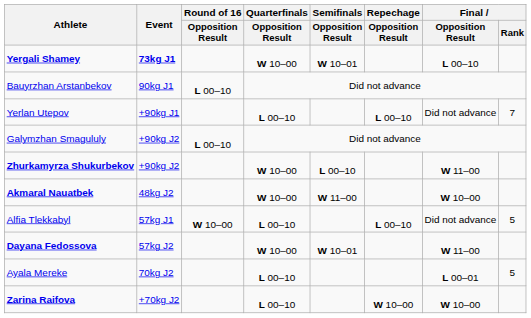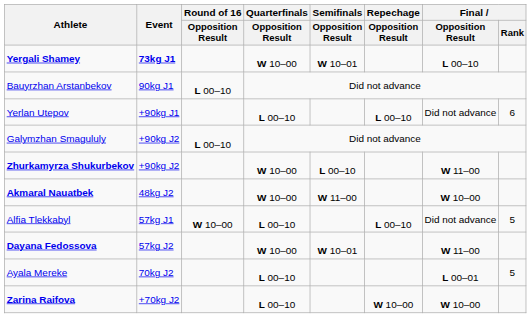Yerlan Utepov | Final / Rank: 7 -> 6
